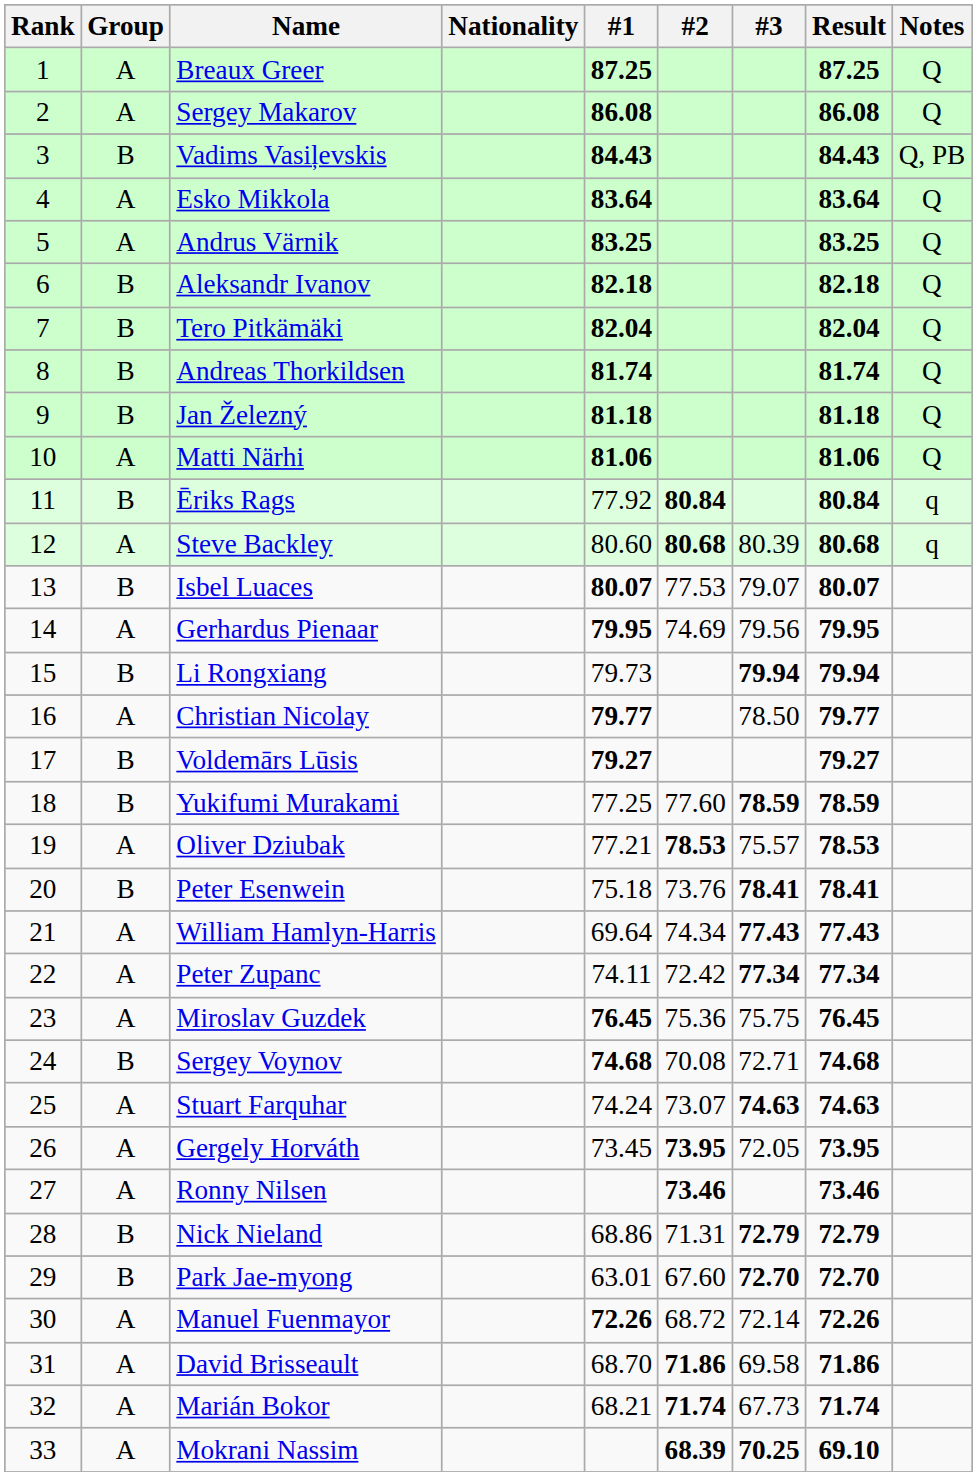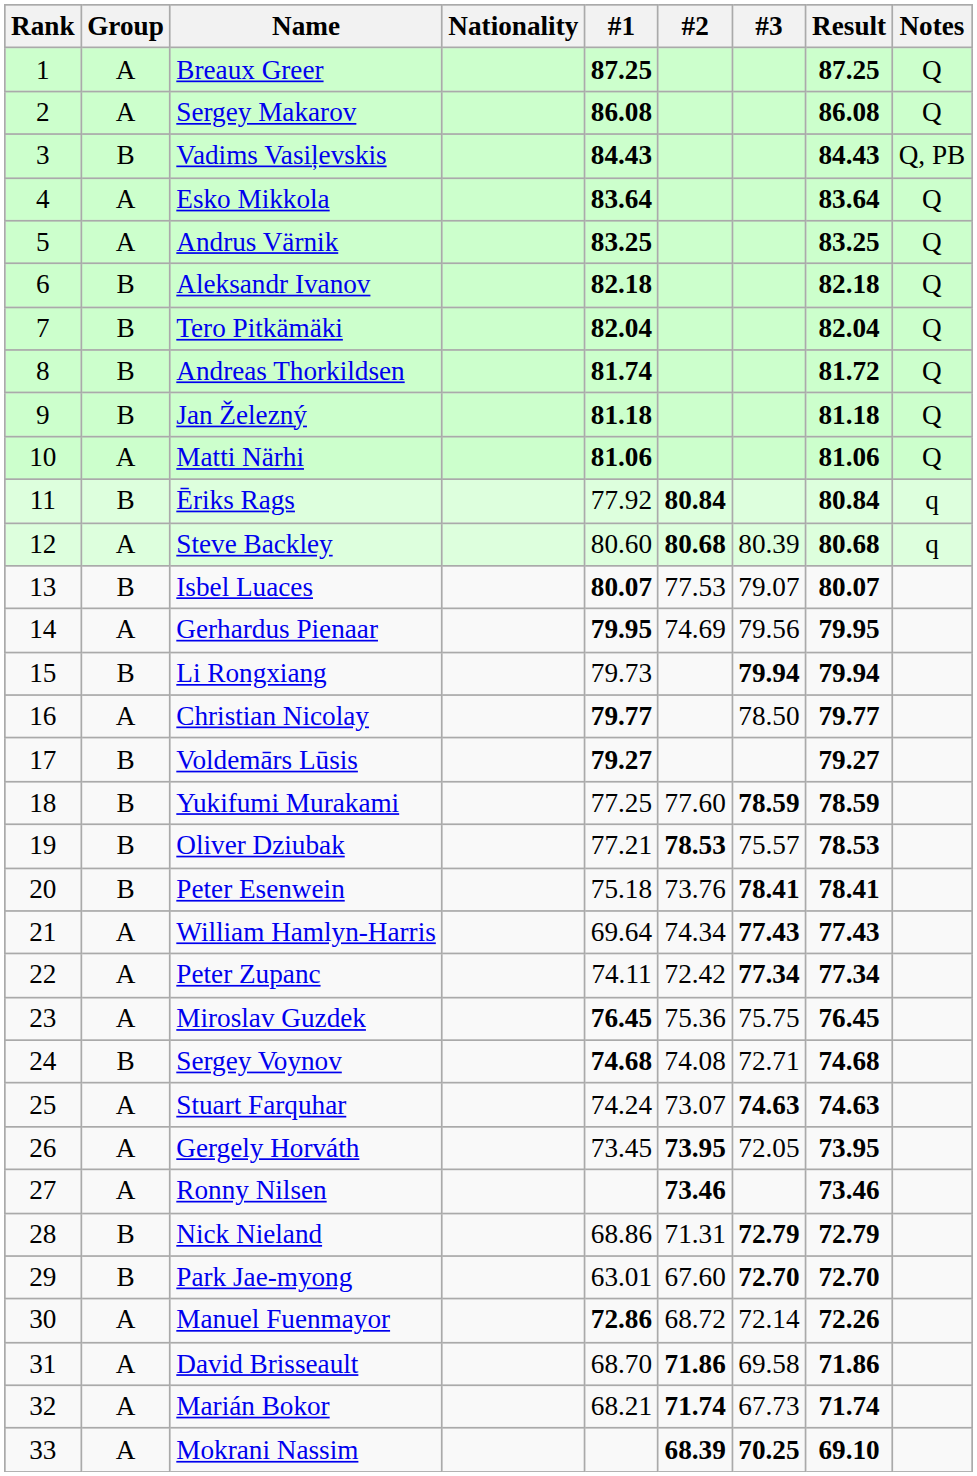Andreas Thorkildsen | Result: 81.74 -> 81.72
Oliver Dziubak | Group: A -> B
Sergey Voynov | #2: 70.08 -> 74.08
Manuel Fuenmayor | #1: 72.26 -> 72.86
